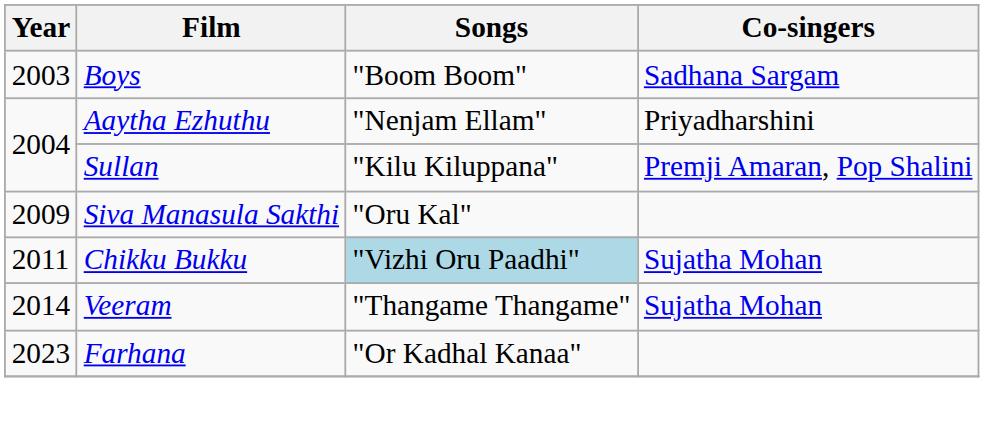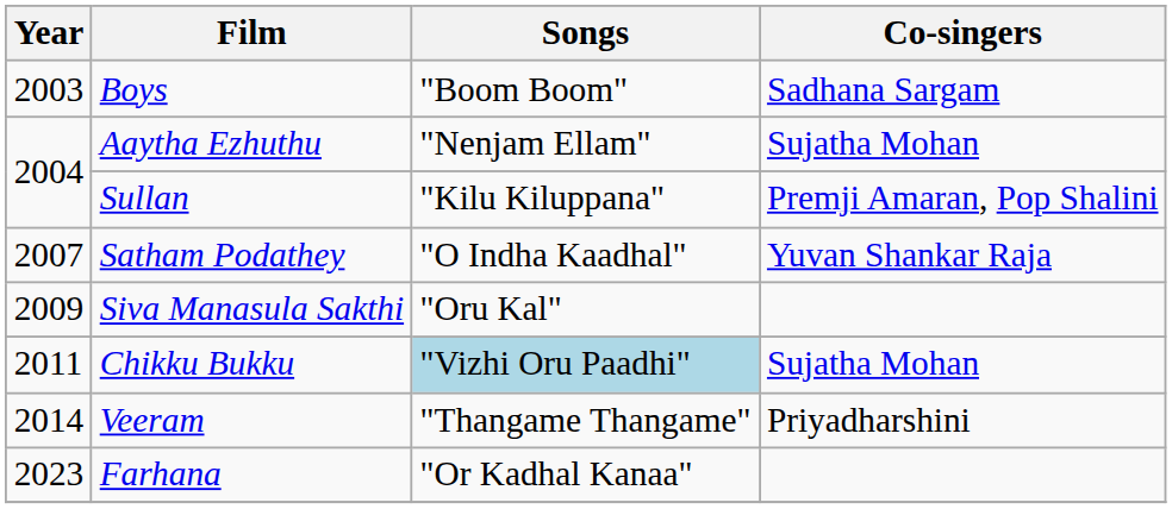Aaytha Ezhuthu | Co-singers: Priyadharshini -> Sujatha Mohan
+ row: 2007 | Satham Podathey | "O Indha Kaadhal" | Yuvan Shankar Raja
Veeram | Co-singers: Sujatha Mohan -> Priyadharshini
